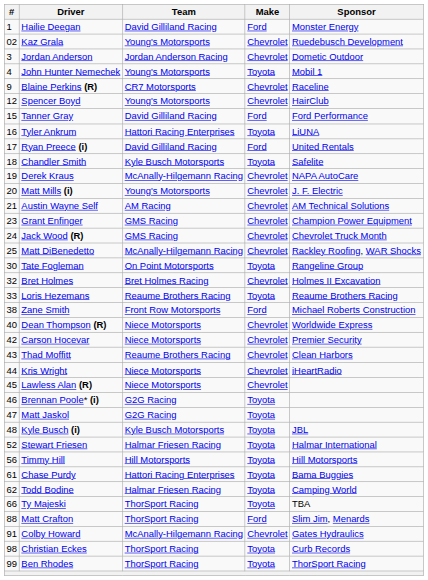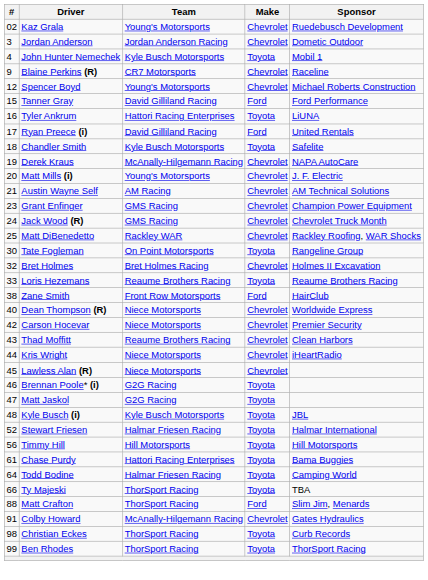- row: 1 | Hailie Deegan | David Gilliland Racing | Ford | Monster Energy
John Hunter Nemechek | Team: Young's Motorsports -> Kyle Busch Motorsports
Spencer Boyd | Sponsor: HairClub -> Michael Roberts Construction
Matt DiBenedetto | Team: McAnally-Hilgemann Racing -> Rackley WAR
Zane Smith | Sponsor: Michael Roberts Construction -> HairClub
Todd Bodine | #: 62 -> 64
